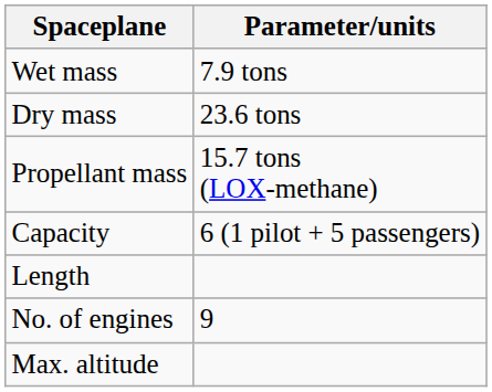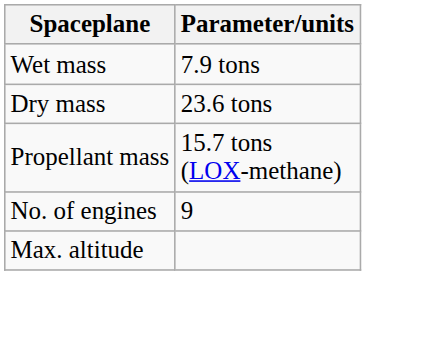- row: Capacity | 6 (1 pilot + 5 passengers)
- row: Length
